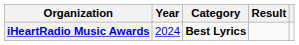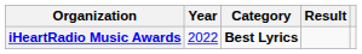iHeartRadio Music Awards | Year: 2024 -> 2022
